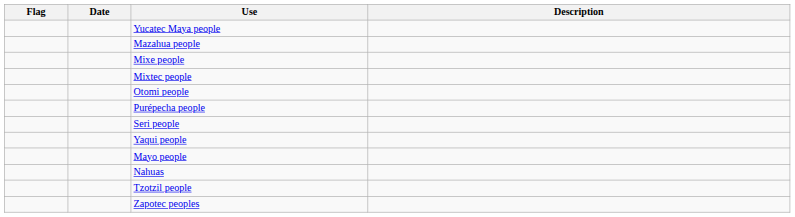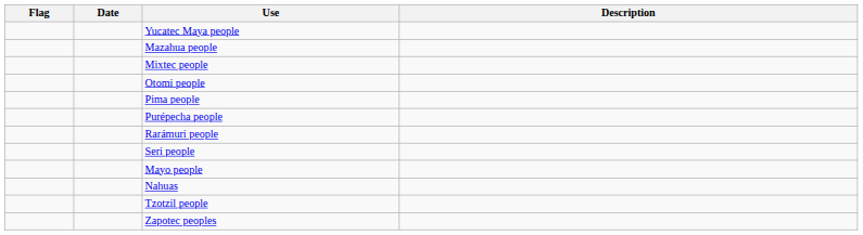- row: Mixe people
+ row: Pima people
+ row: Rarámuri people
- row: Yaqui people
